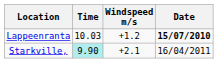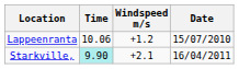Lappeenranta | Time: 10.03 -> 10.06
Lappeenranta | Date: bold -> normal
